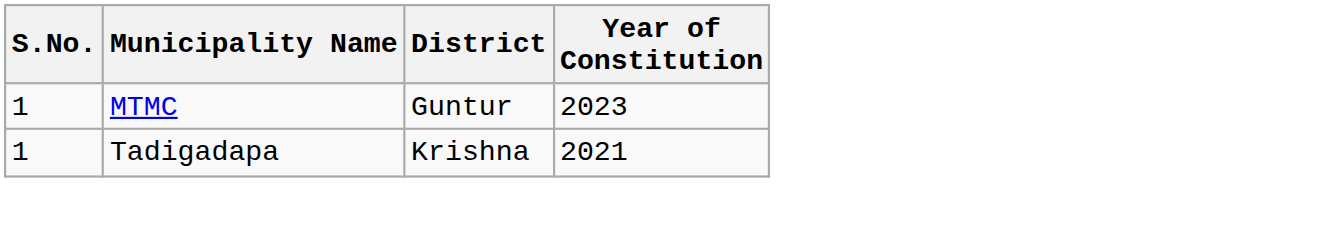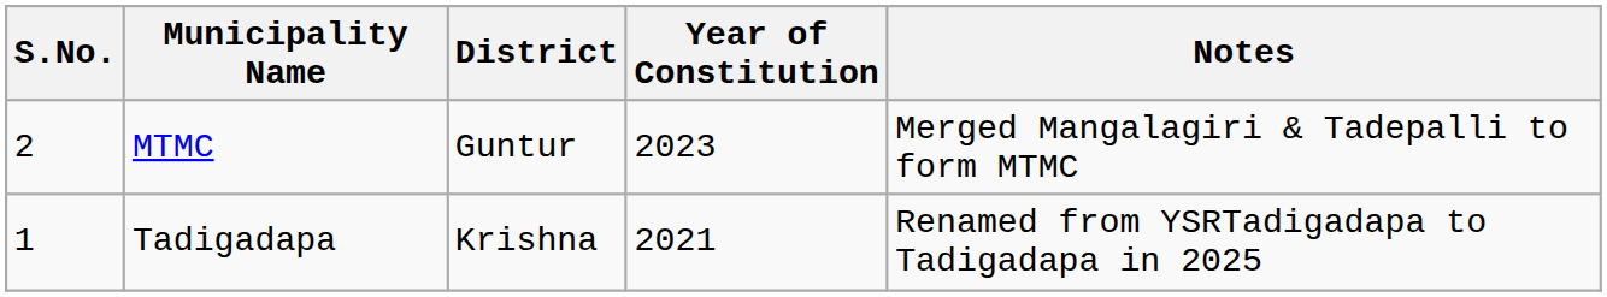+ column: Notes | Merged Mangalagiri & Tadepalli to form MTMC | Renamed from YSRTadigadapa to Tadigadapa in 2025
MTMC | S.No.: 1 -> 2
